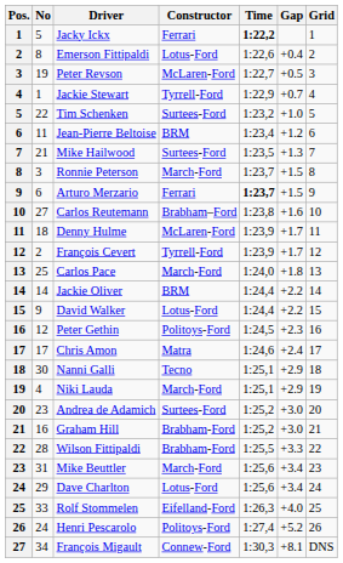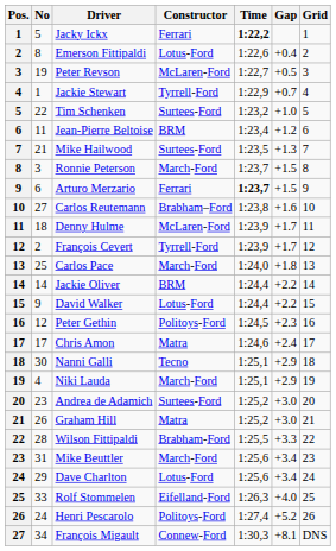Graham Hill | No: 16 -> 26
Graham Hill | Constructor: Brabham-Ford -> Matra
